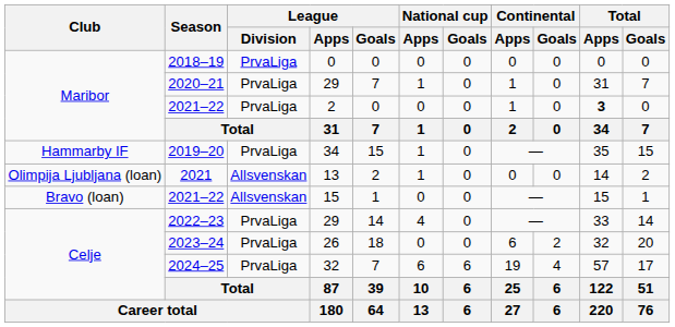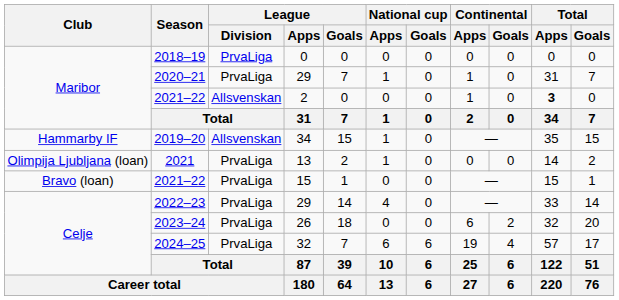2021–22 / 2 | League / Division: PrvaLiga -> Allsvenskan
2019–20 | League / Division: PrvaLiga -> Allsvenskan
2021 | League / Division: Allsvenskan -> PrvaLiga
2021–22 / 15 | League / Division: Allsvenskan -> PrvaLiga
